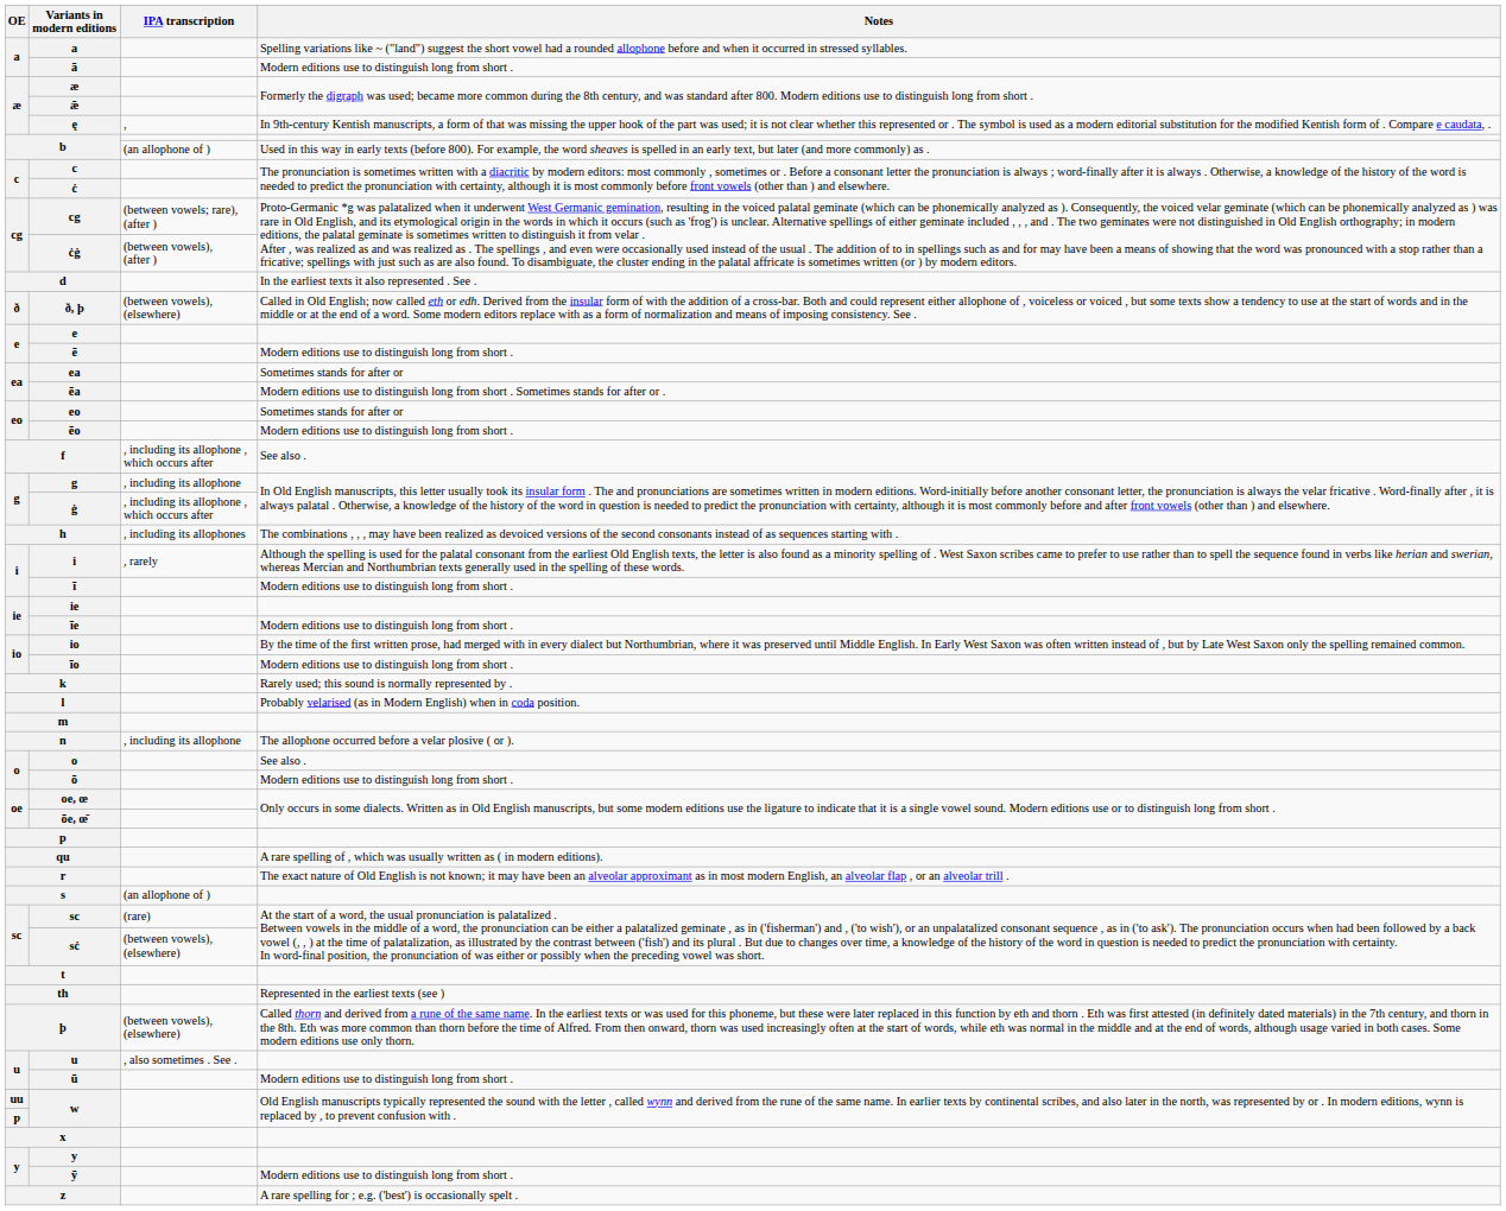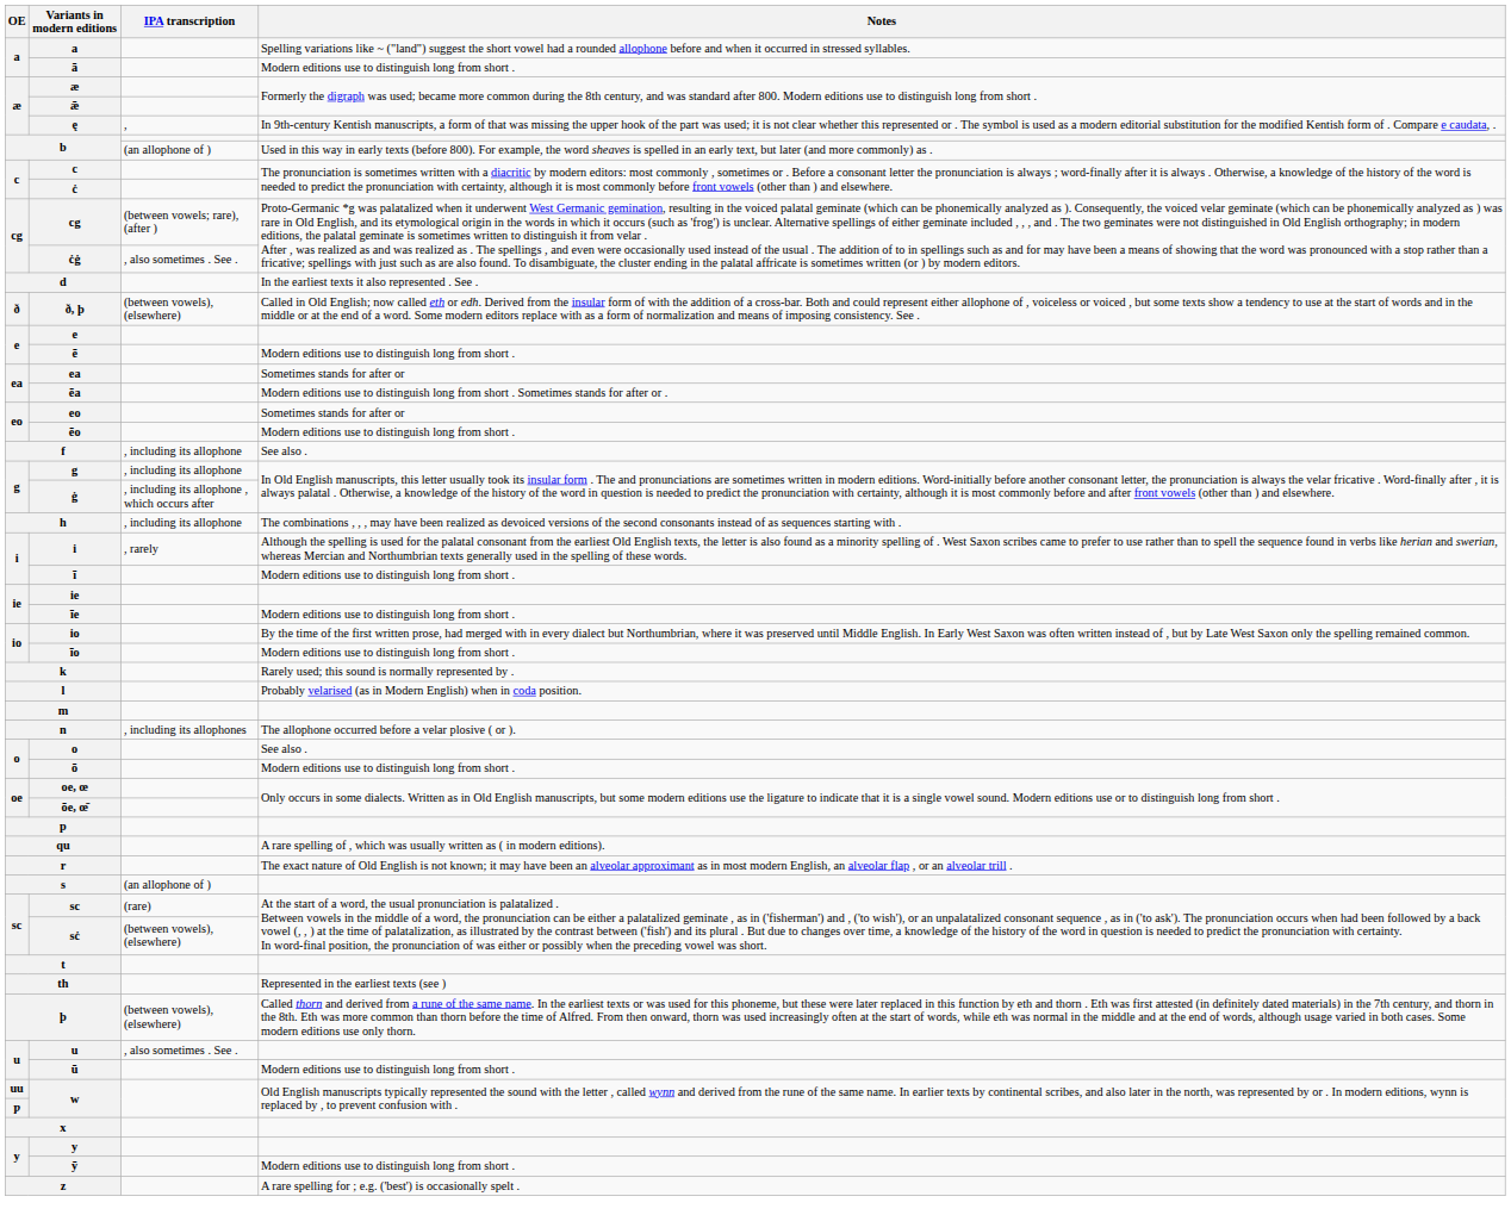ċġ | IPA transcription: (between vowels), (after ) -> , also sometimes . See .
f | IPA transcription: , including its allophone , which occurs after -> , including its allophone
h | IPA transcription: , including its allophones -> , including its allophone
n | IPA transcription: , including its allophone -> , including its allophones
